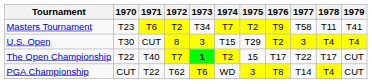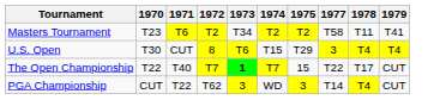- column: 1976 | T9 | T2 | T17 | T8
Masters Tournament | 1974: T7 -> T2
U.S. Open | 1973: 3 -> T6
The Open Championship | 1974: T2 -> T7
PGA Championship | 1973: T6 -> 3
